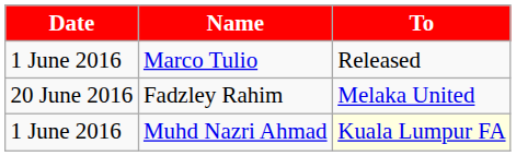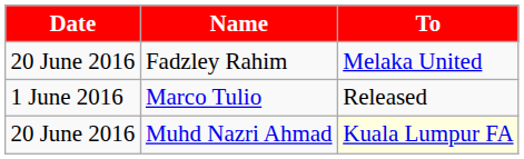rows swapped: Marco Tulio <-> Fadzley Rahim
Muhd Nazri Ahmad | Date: 1 June 2016 -> 20 June 2016
